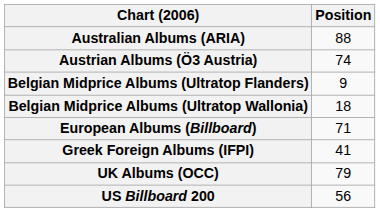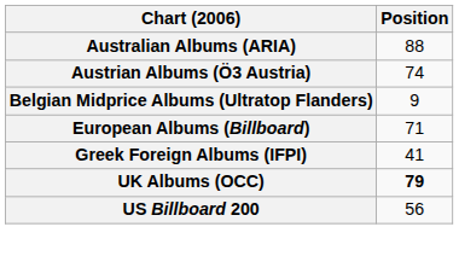- row: Belgian Midprice Albums (Ultratop Wallonia) | 18
UK Albums (OCC) | Position: normal -> bold
